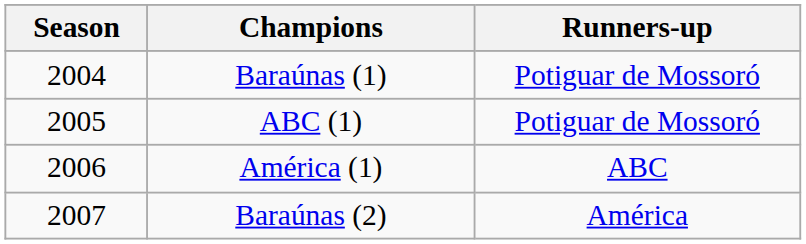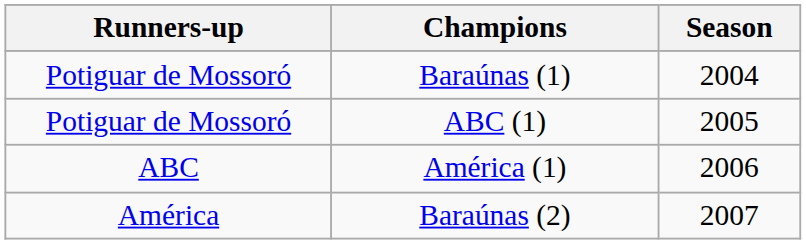columns swapped: Season <-> Runners-up
